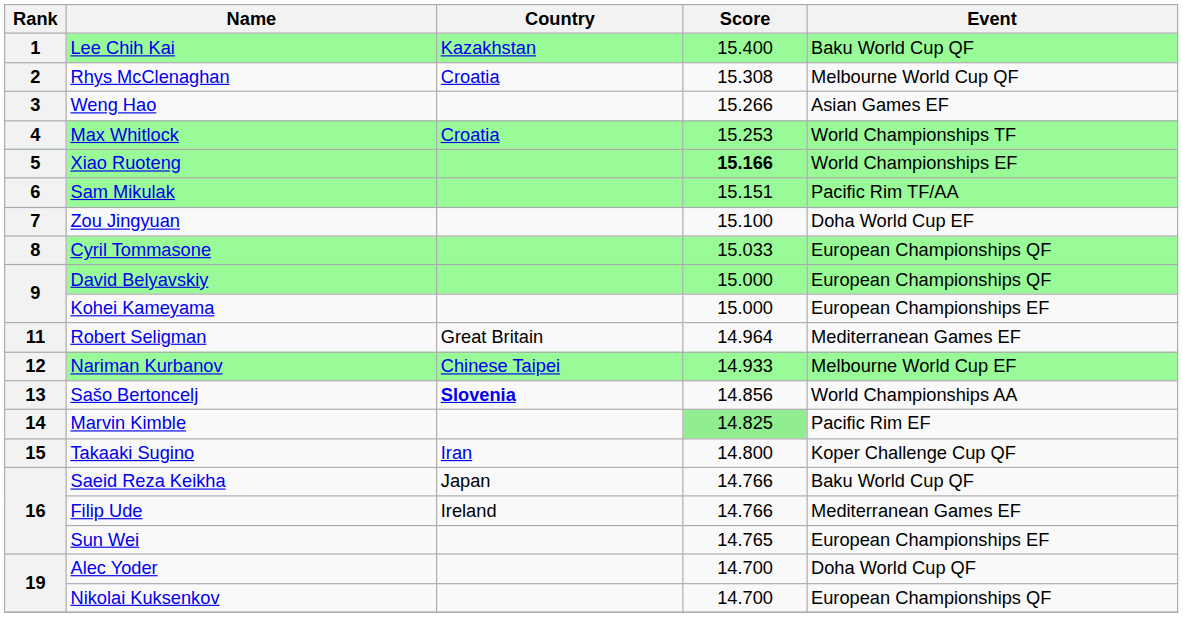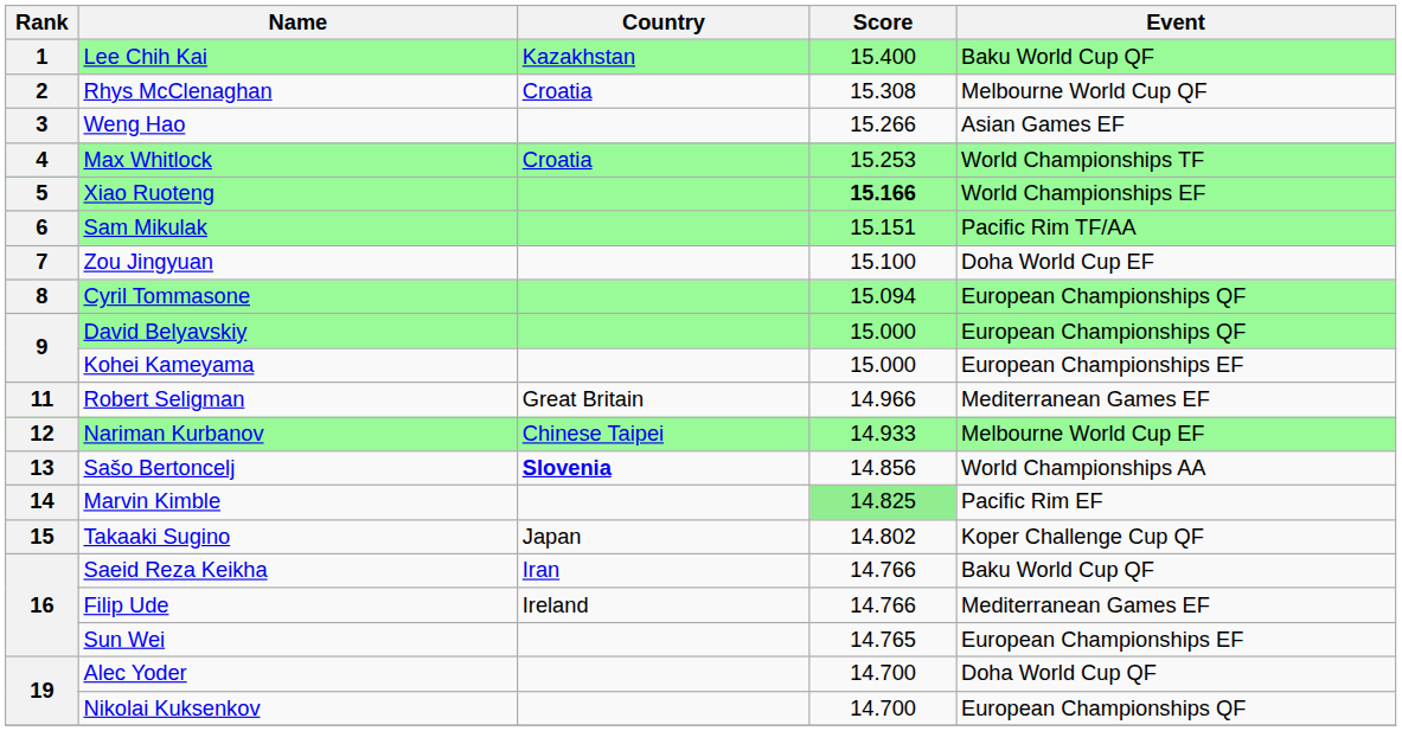Cyril Tommasone | Score: 15.033 -> 15.094
Robert Seligman | Score: 14.964 -> 14.966
Takaaki Sugino | Country: Iran -> Japan
Takaaki Sugino | Score: 14.800 -> 14.802
Saeid Reza Keikha | Country: Japan -> Iran
